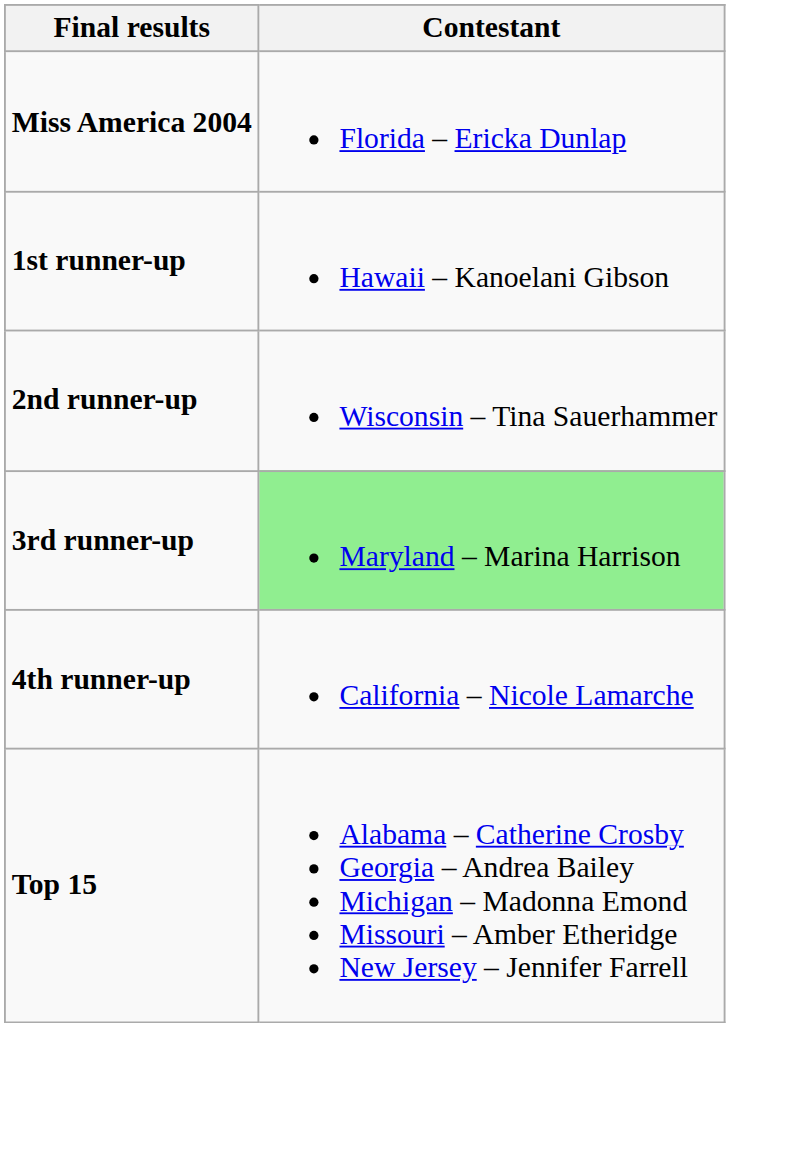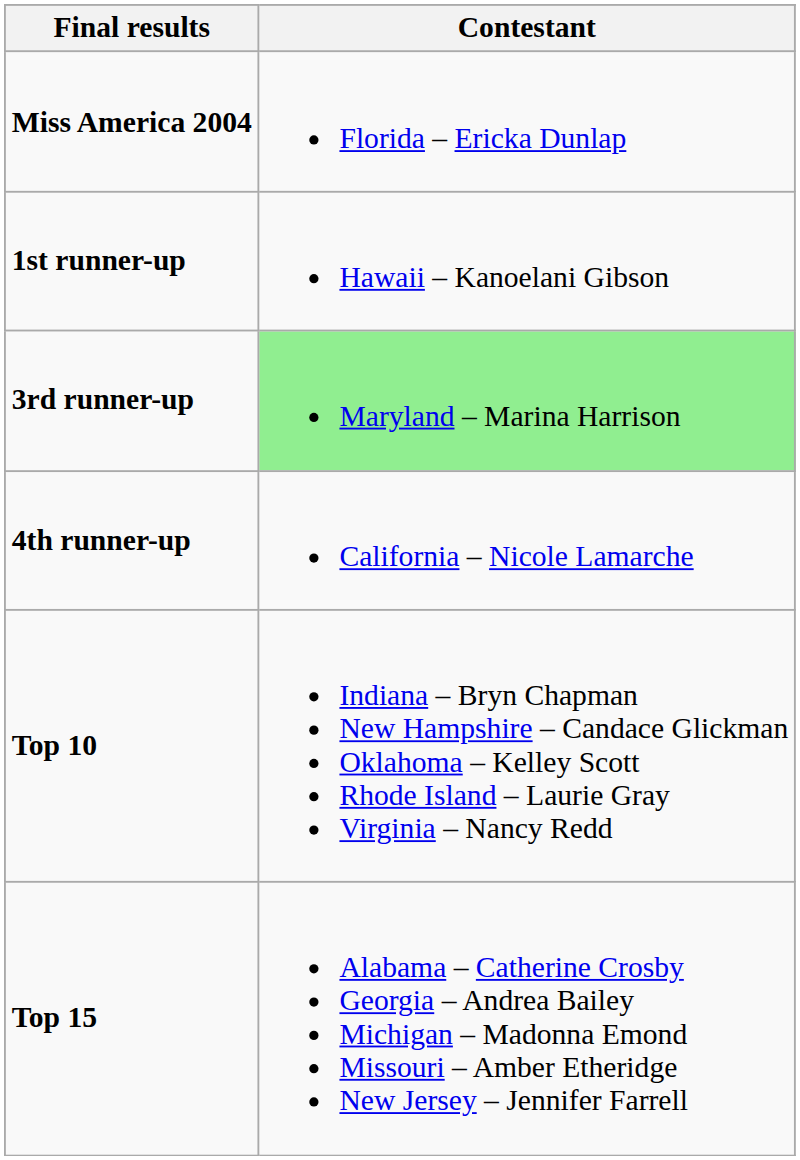- row: 2nd runner-up | Wisconsin – Tina Sauerhammer
+ row: Top 10 | Indiana – Bryn Chapman New Hampshire – Candace Glickman Oklahoma – Kelley Scott Rhode Island – Laurie Gray Virginia – Nancy Redd
